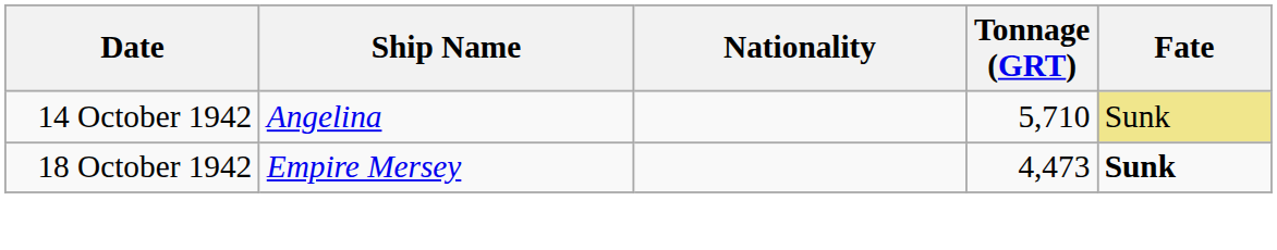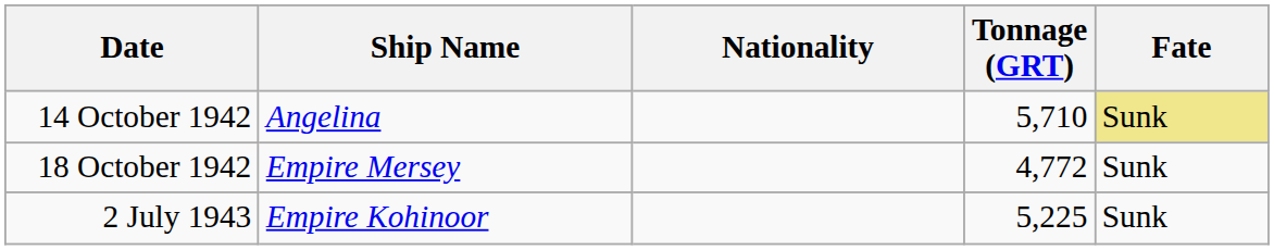18 October 1942 | Tonnage (GRT): 4,473 -> 4,772
18 October 1942 | Fate: bold -> normal
+ row: 2 July 1943 | Empire Kohinoor | 5,225 | Sunk
